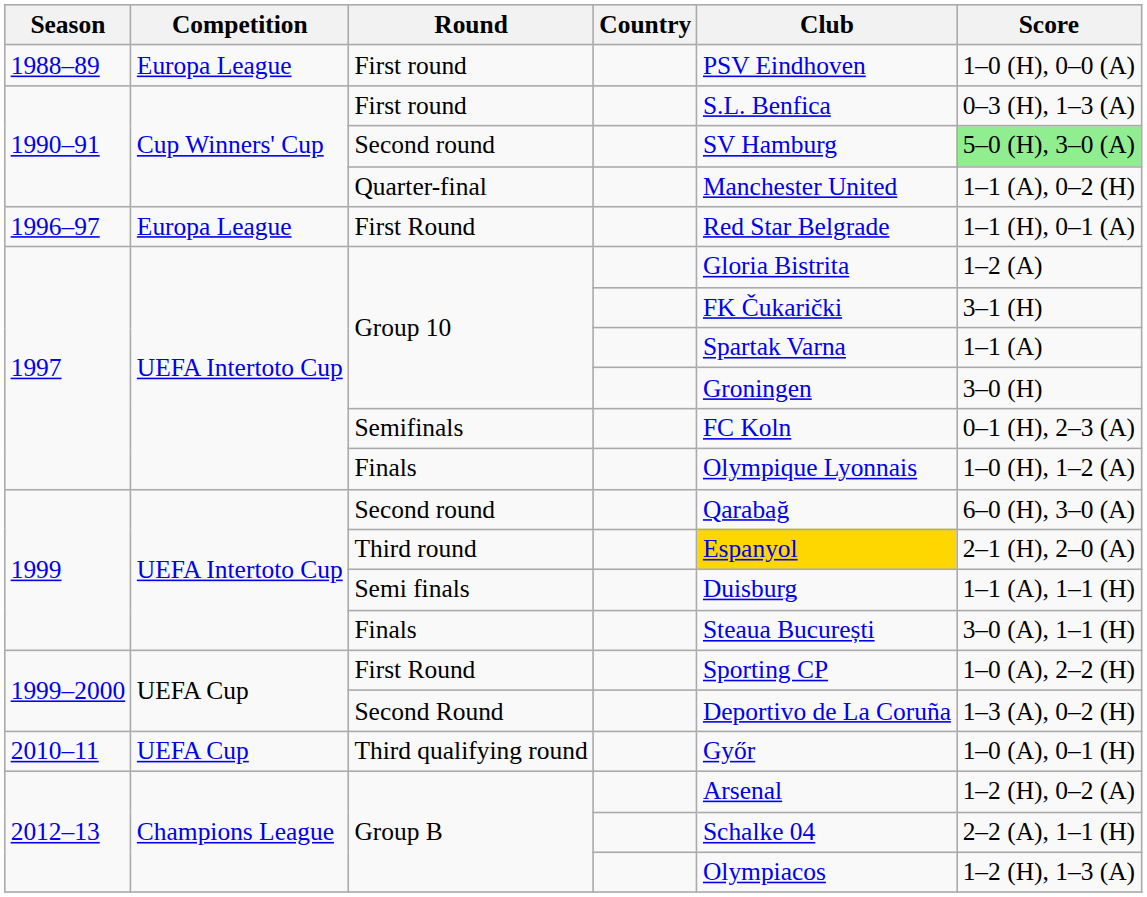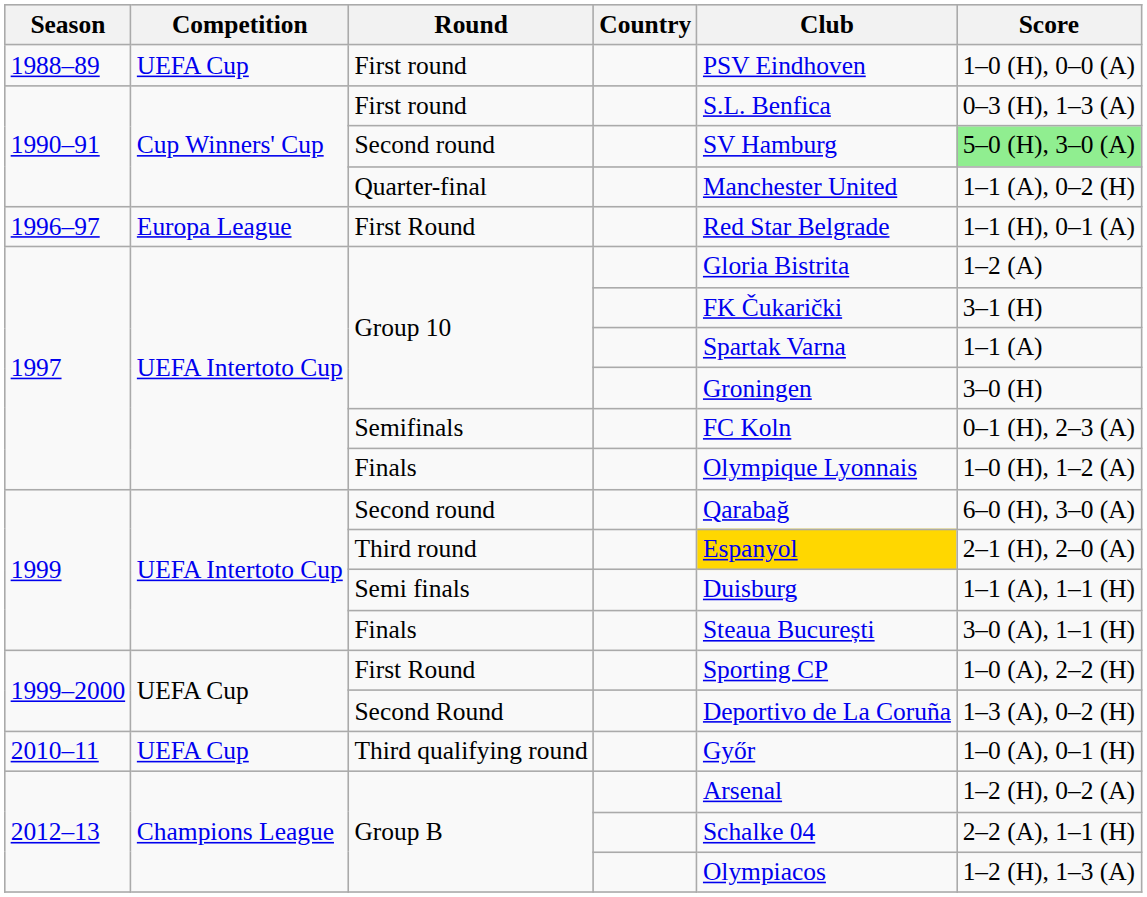1988–89 / First round | Competition: Europa League -> UEFA Cup
